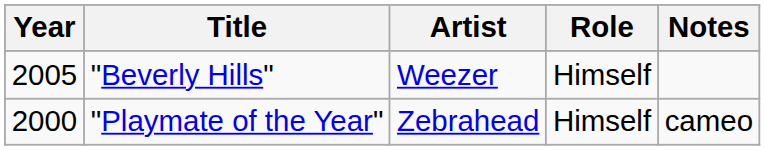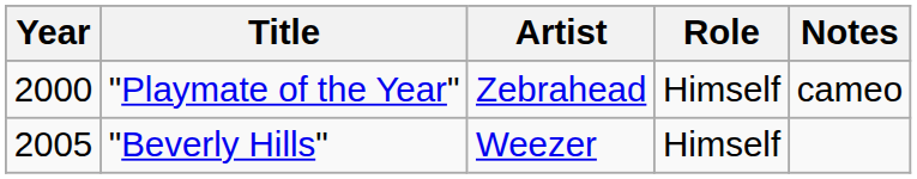rows swapped: "Playmate of the Year" <-> "Beverly Hills"
